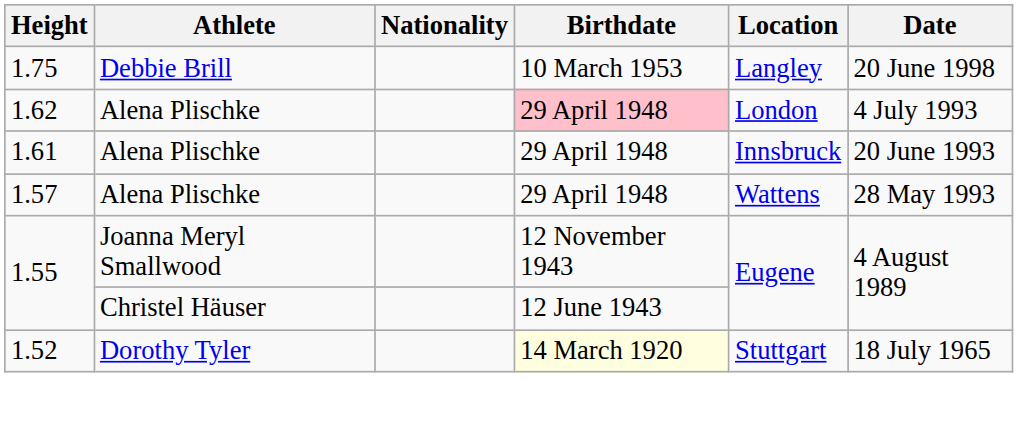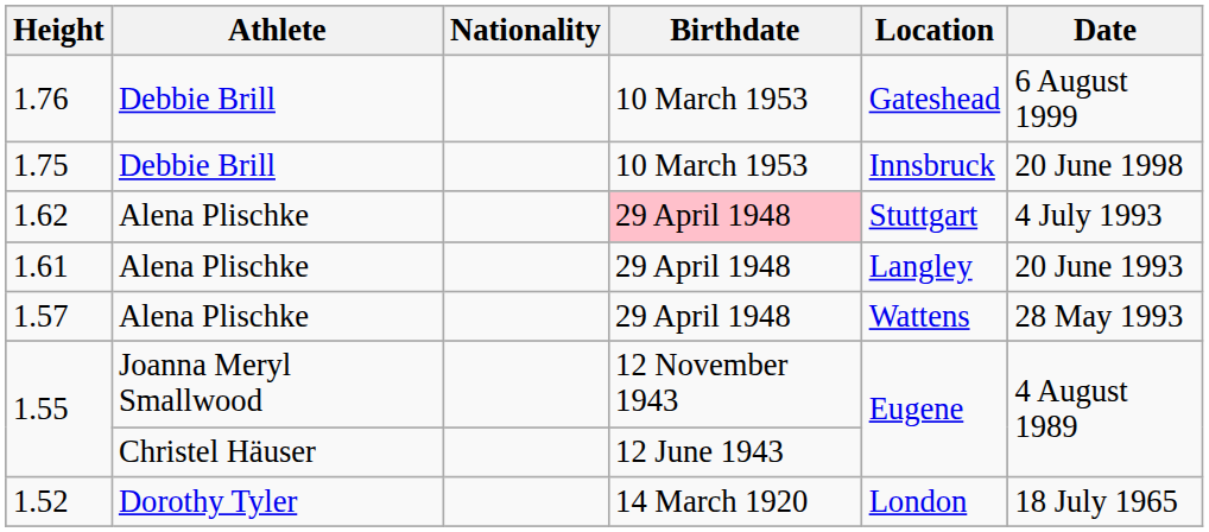+ row: 1.76 | Debbie Brill | 10 March 1953 | Gateshead | 6 August 1999
1.75 | Location: Langley -> Innsbruck
1.62 | Location: London -> Stuttgart
1.61 | Location: Innsbruck -> Langley
1.52 | Birthdate: lightyellow background -> no background
1.52 | Location: Stuttgart -> London
